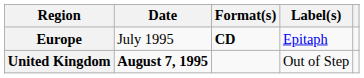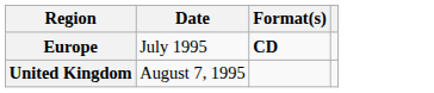- column: Label(s) | Epitaph | Out of Step
United Kingdom | Date: bold -> normal
